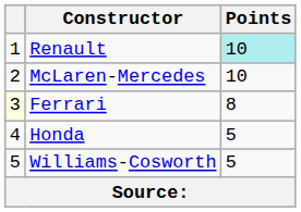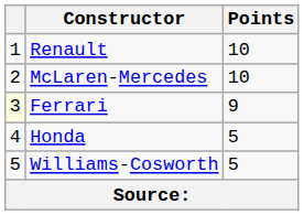Renault | Points: paleturquoise background -> no background
Ferrari | Points: 8 -> 9
